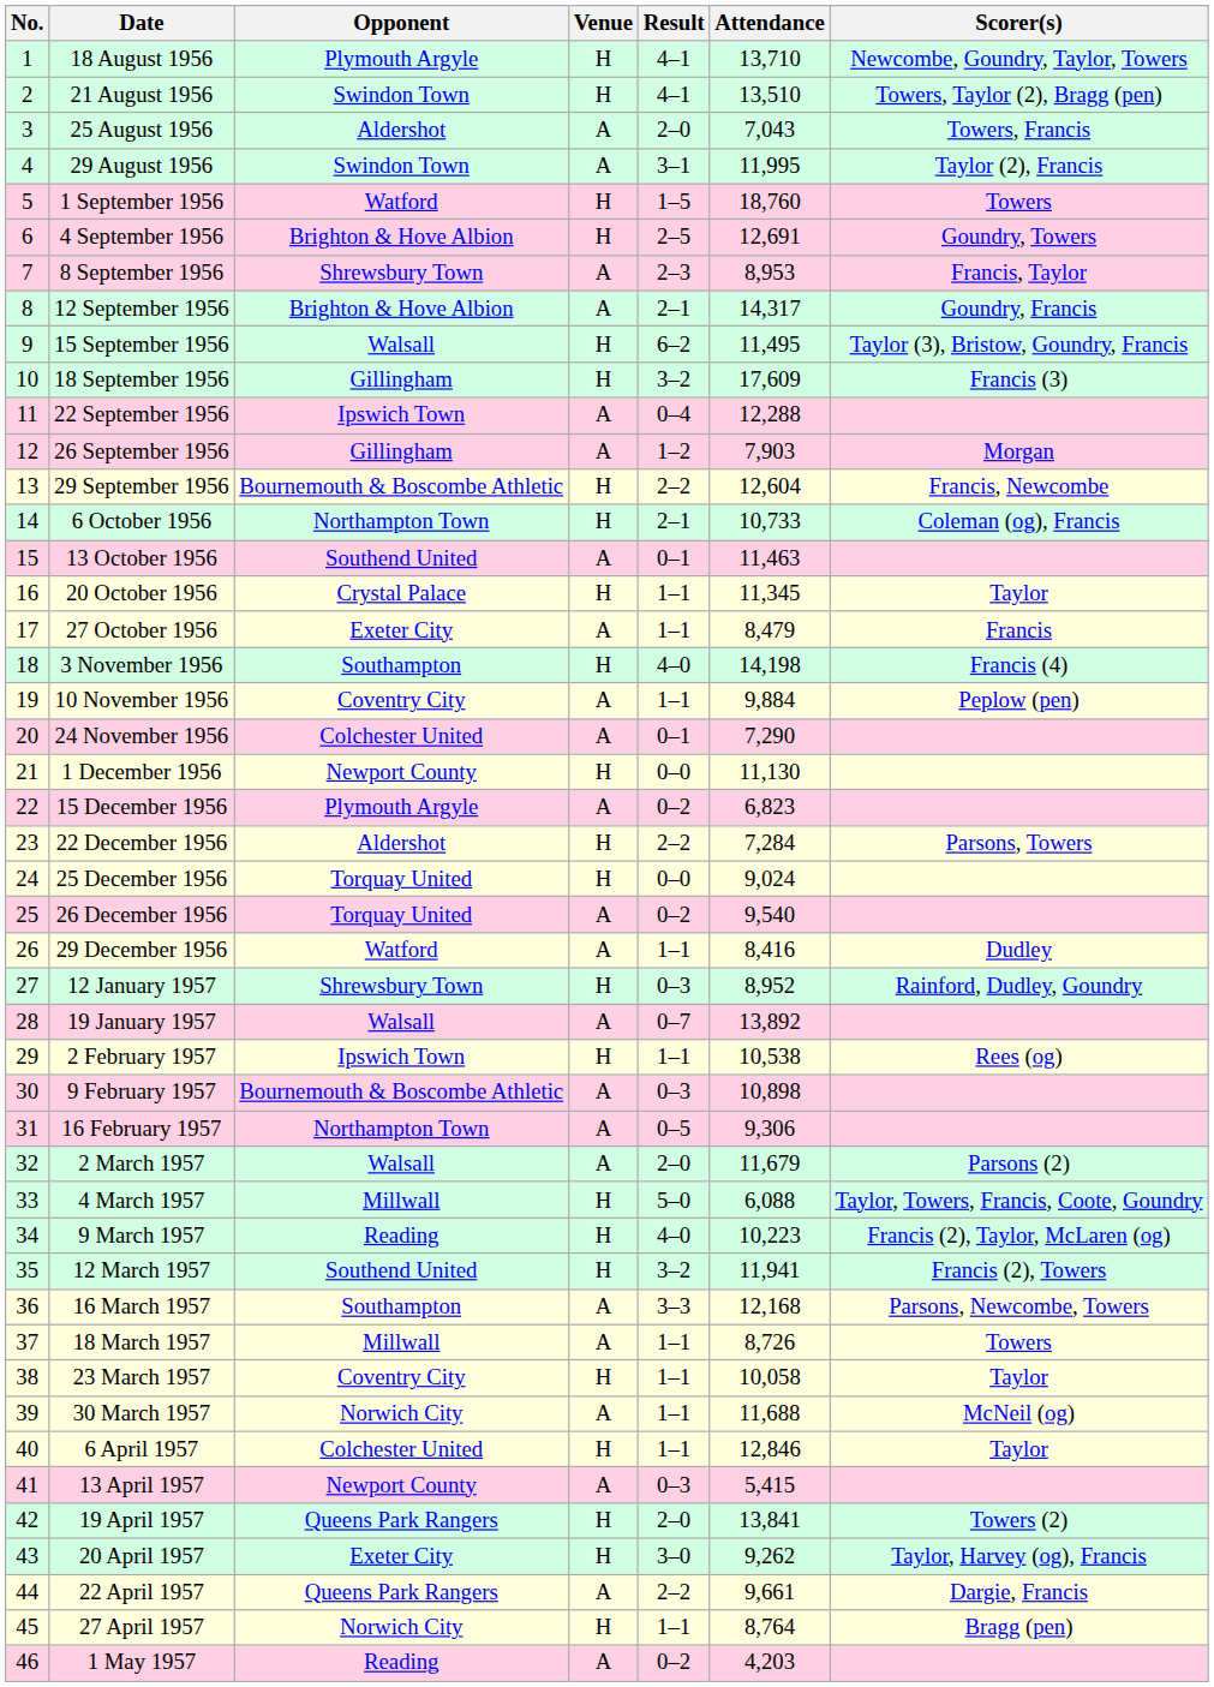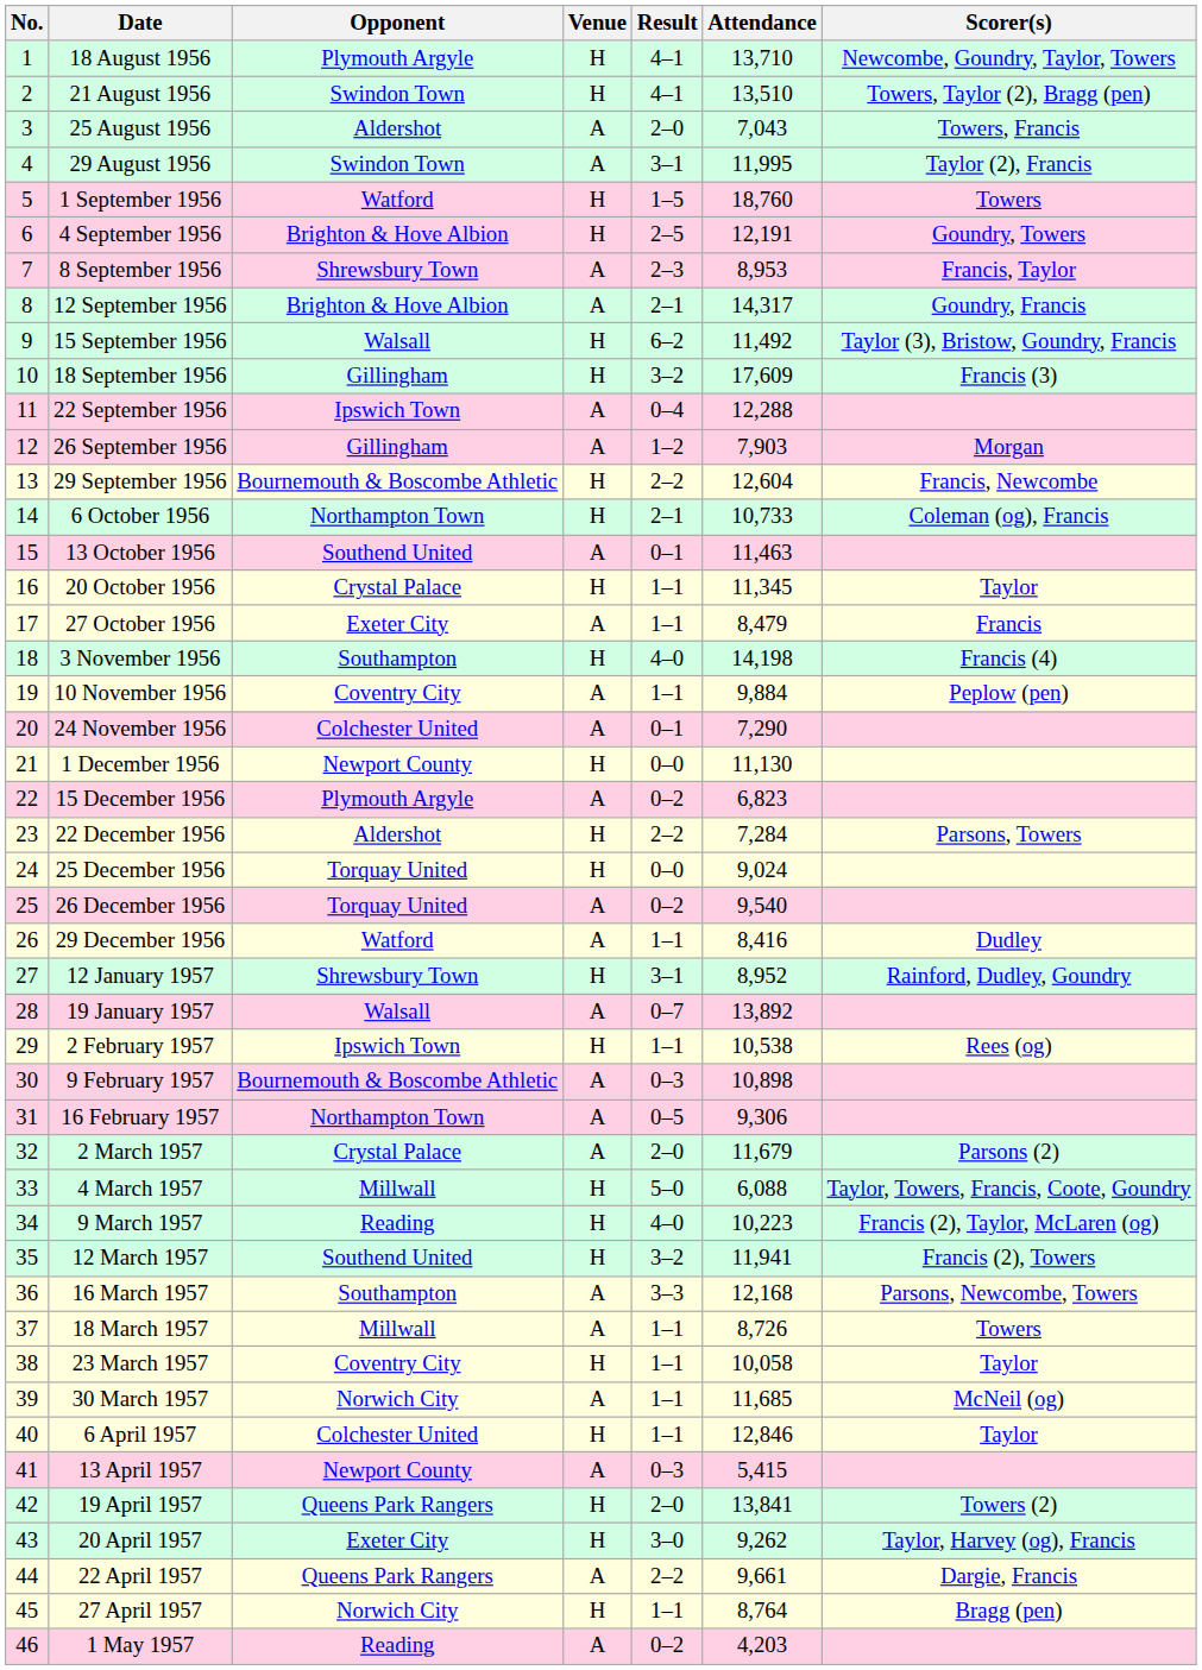4 September 1956 | Attendance: 12,691 -> 12,191
15 September 1956 | Attendance: 11,495 -> 11,492
12 January 1957 | Result: 0–3 -> 3–1
2 March 1957 | Opponent: Walsall -> Crystal Palace
30 March 1957 | Attendance: 11,688 -> 11,685
